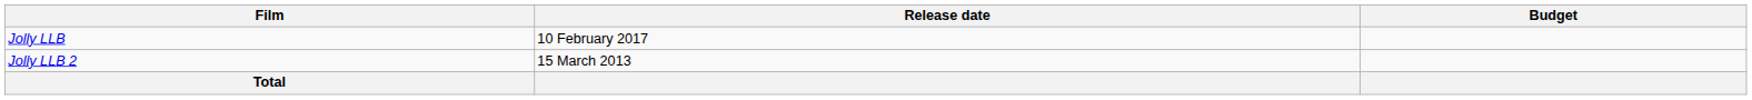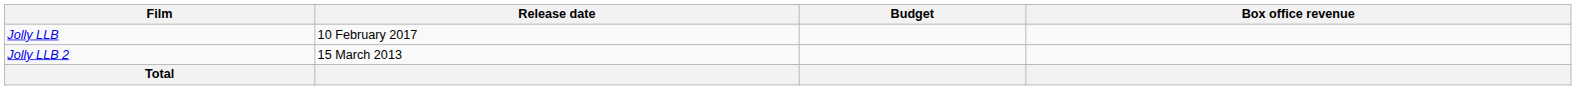+ column: Box office revenue
